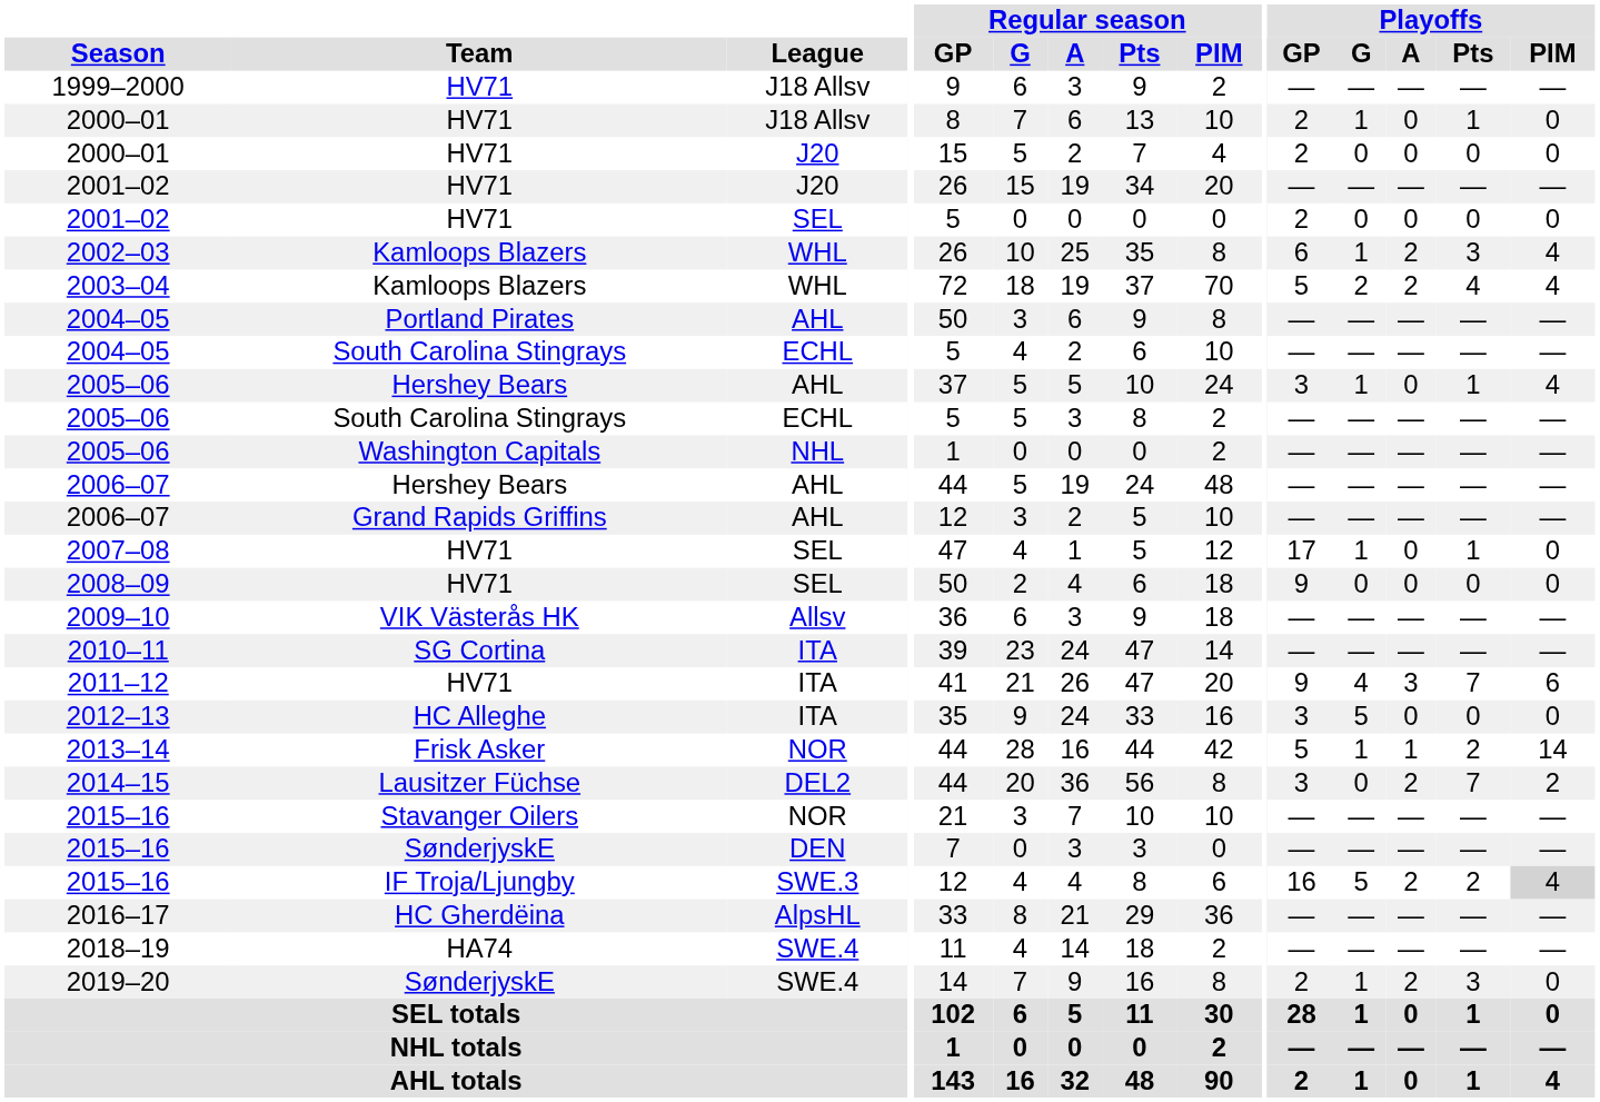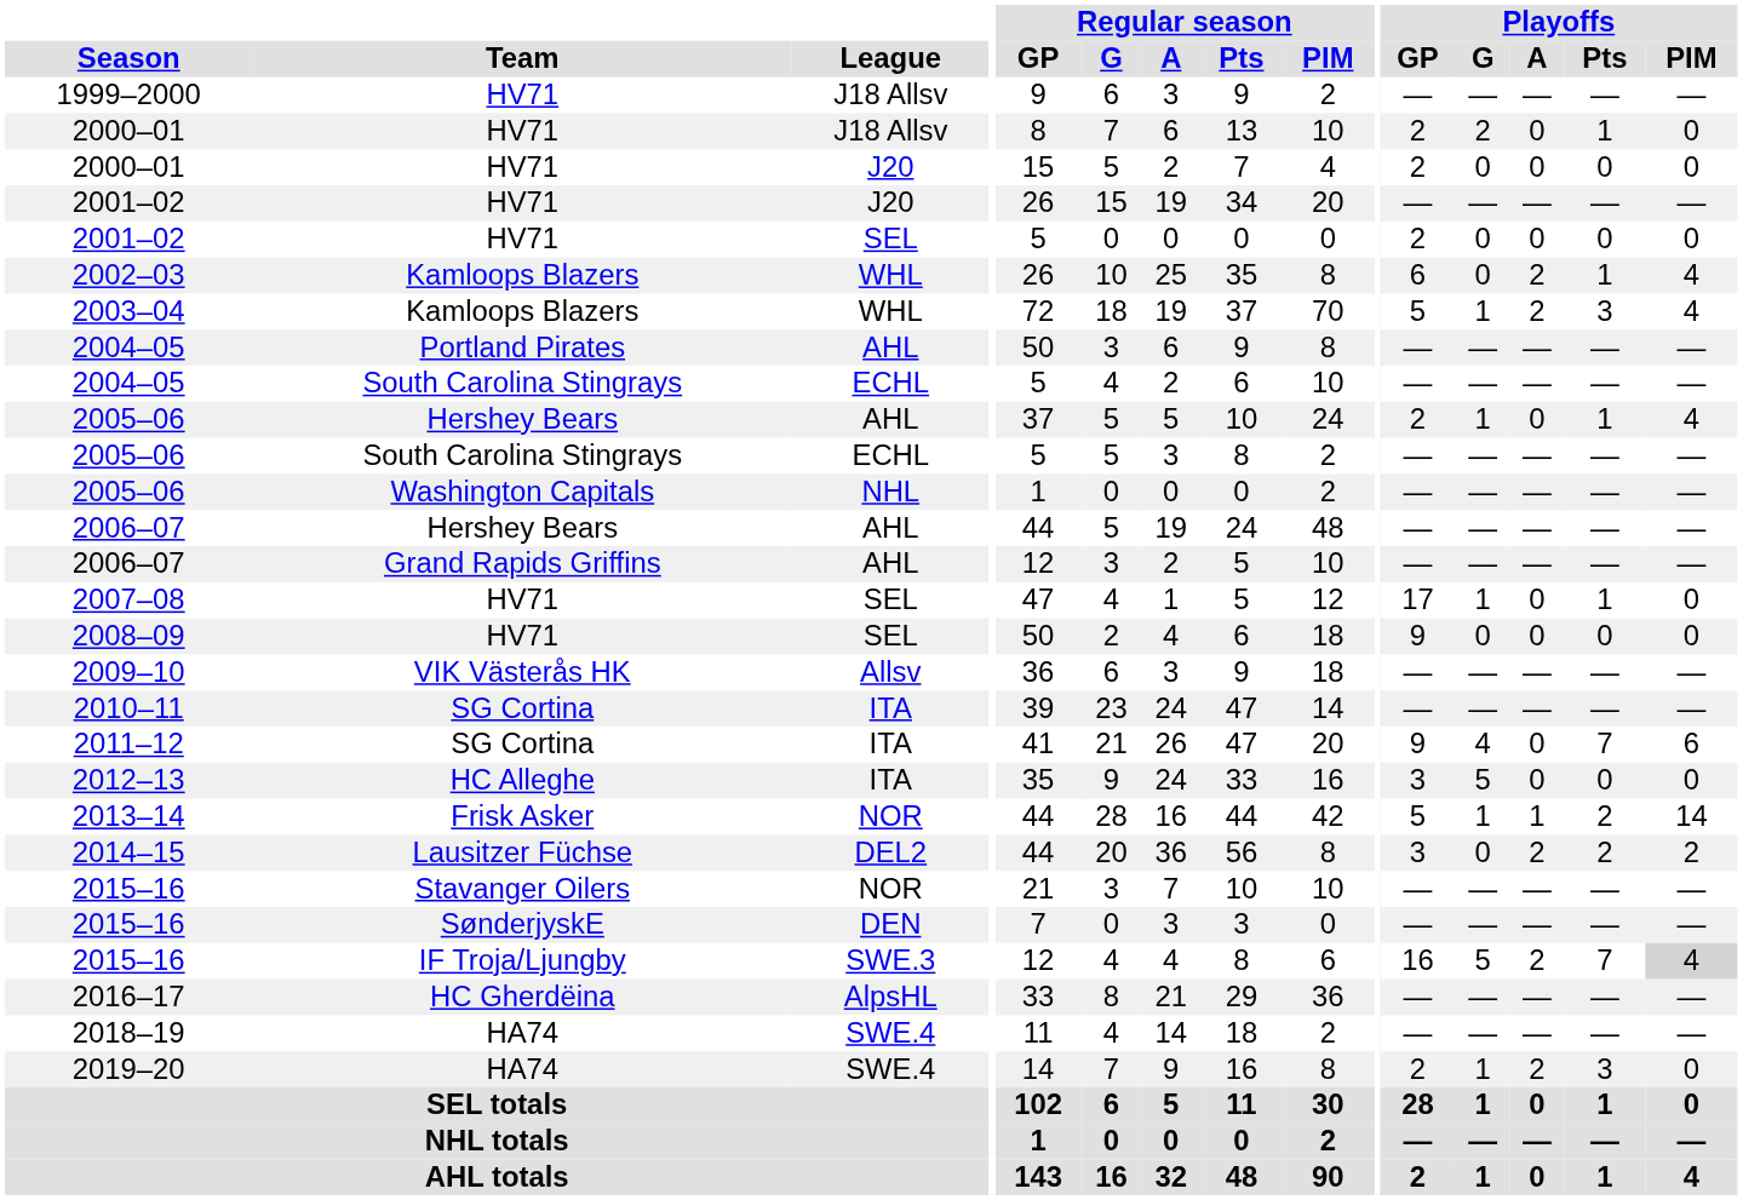2000–01 / J18 Allsv | Playoffs / G: 1 -> 2
2002–03 | Playoffs / G: 1 -> 0
2002–03 | Playoffs / Pts: 3 -> 1
2003–04 | Playoffs / G: 2 -> 1
2003–04 | Playoffs / Pts: 4 -> 3
2005–06 / AHL | Playoffs / GP: 3 -> 2
2011–12 | Team: HV71 -> SG Cortina
2011–12 | Playoffs / A: 3 -> 0
2014–15 | Playoffs / Pts: 7 -> 2
2015–16 / SWE.3 | Playoffs / Pts: 2 -> 7
2019–20 | Team: SønderjyskE -> HA74
